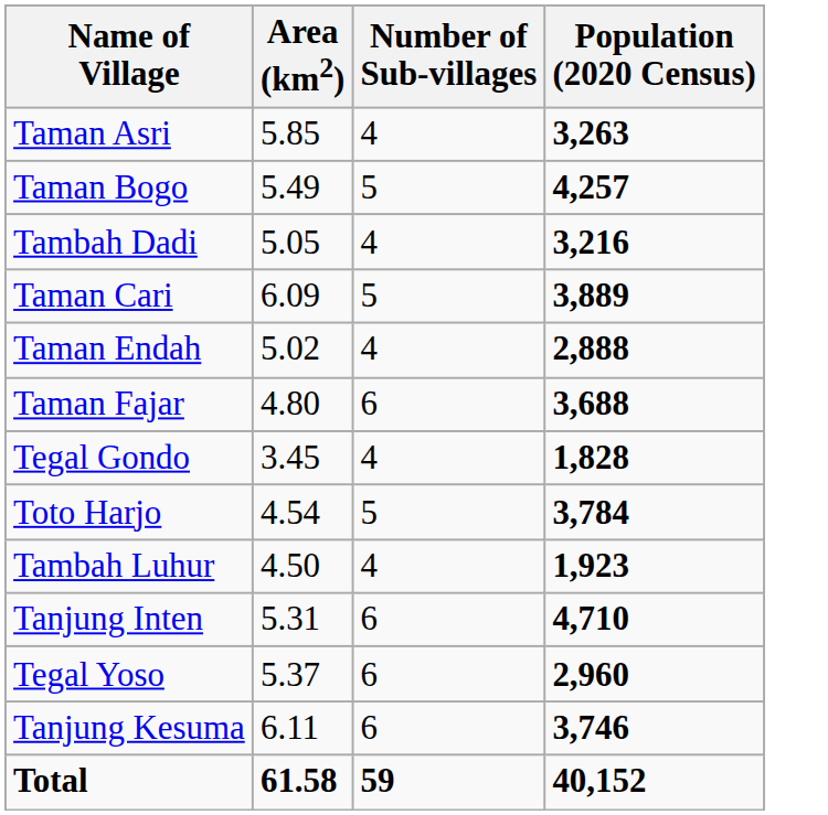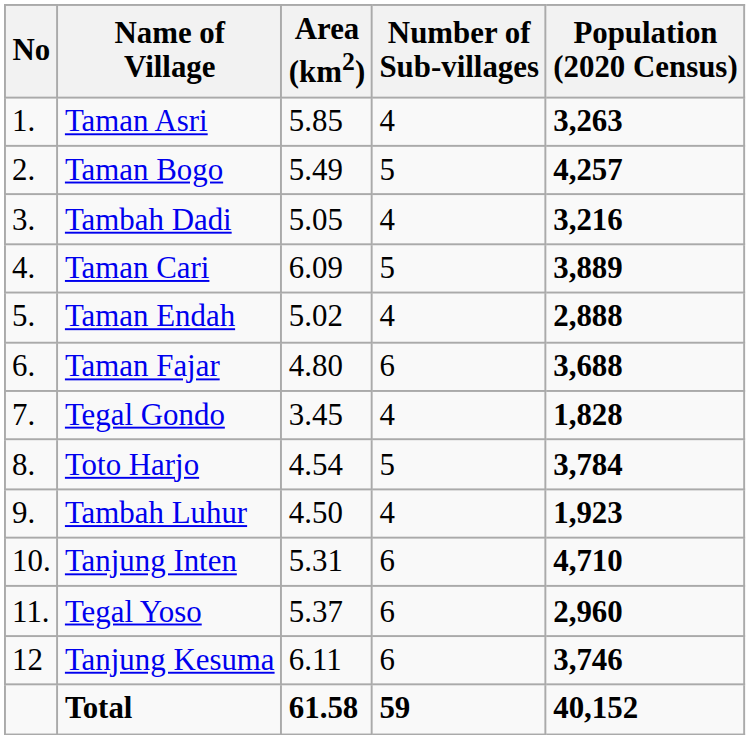+ column: No | 1. | 2. | 3. | 4. | 5. | 6. | 7. | 8. | 9. | 10. | 11. | 12
